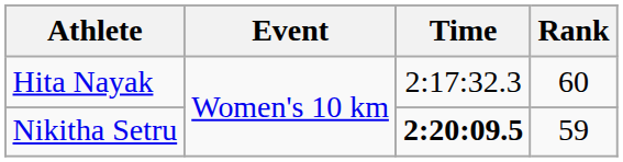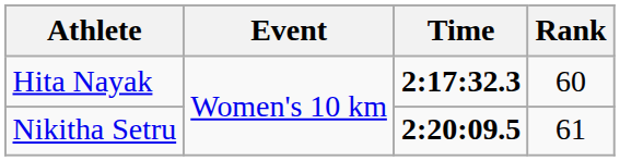Hita Nayak | Time: normal -> bold
Nikitha Setru | Rank: 59 -> 61
